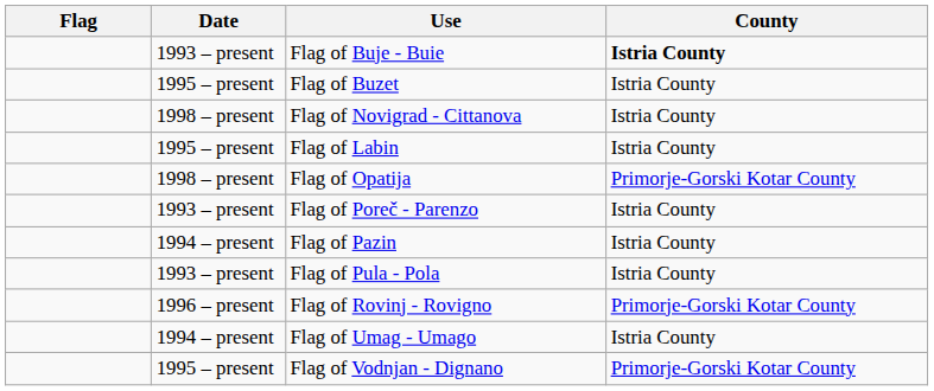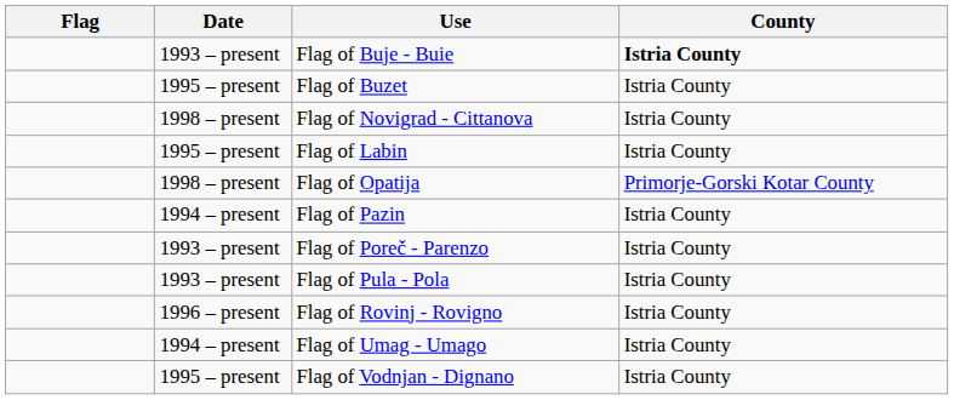rows swapped: Flag of Poreč - Parenzo <-> Flag of Pazin
Flag of Rovinj - Rovigno | County: Primorje-Gorski Kotar County -> Istria County
Flag of Vodnjan - Dignano | County: Primorje-Gorski Kotar County -> Istria County
